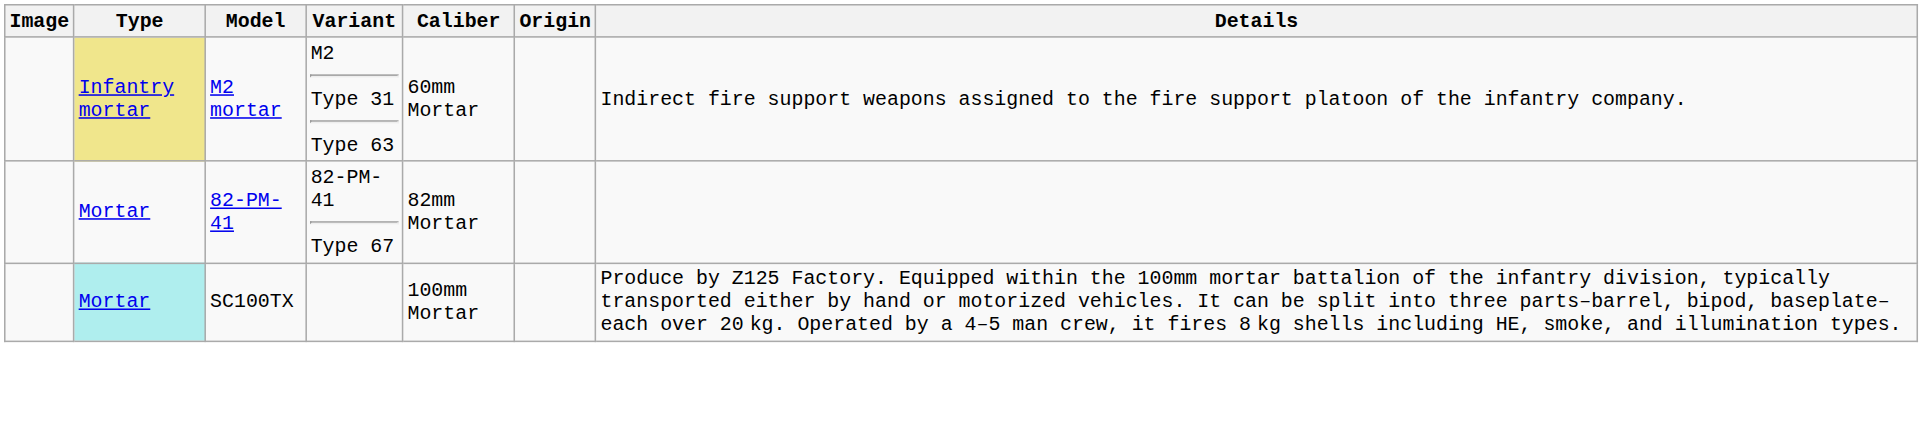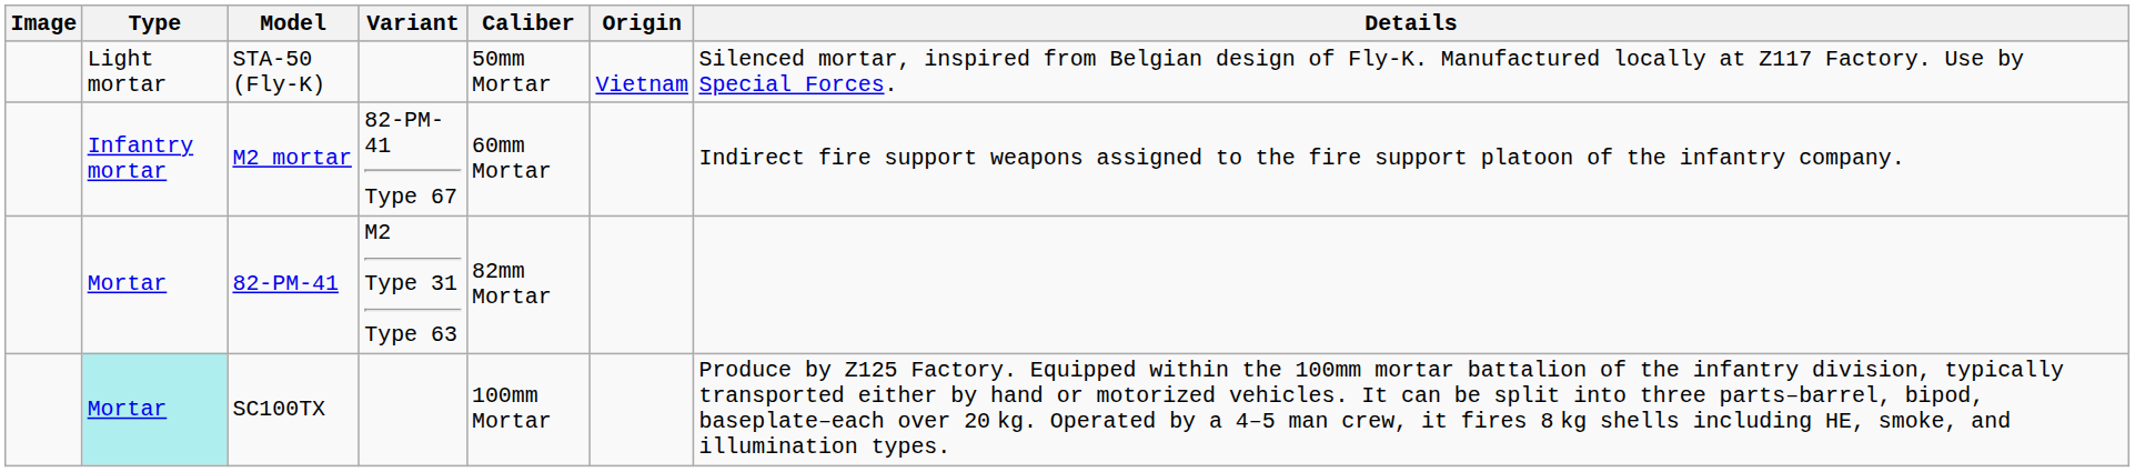+ row: Light mortar | STA-50 (Fly-K) | 50mm Mortar | Vietnam | Silenced mortar, inspired from Belgian design of Fly-K. Manufactured locally at Z117 Factory. Use by Special Forces.
M2 mortar | Type: khaki background -> no background
M2 mortar | Variant: M2 Type 31 Type 63 -> 82-PM-41 Type 67
82-PM-41 | Variant: 82-PM-41 Type 67 -> M2 Type 31 Type 63
